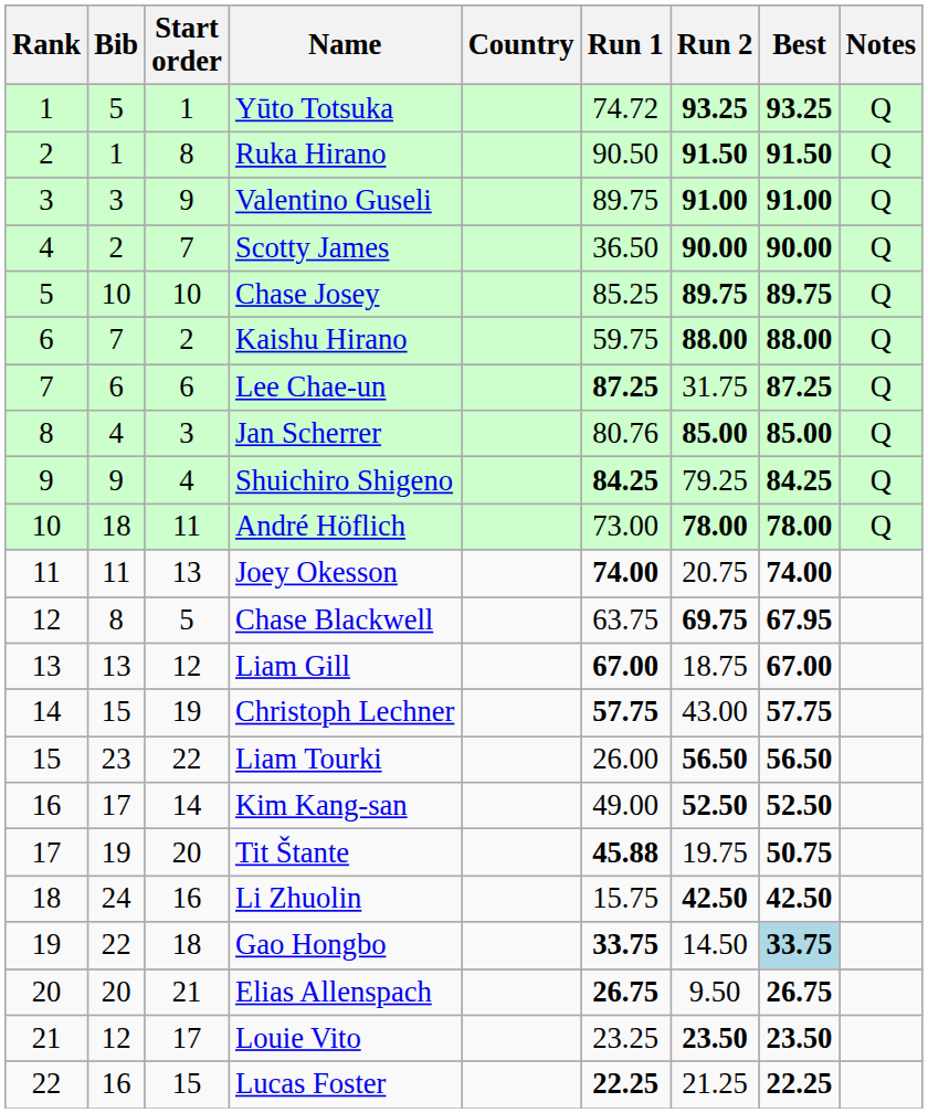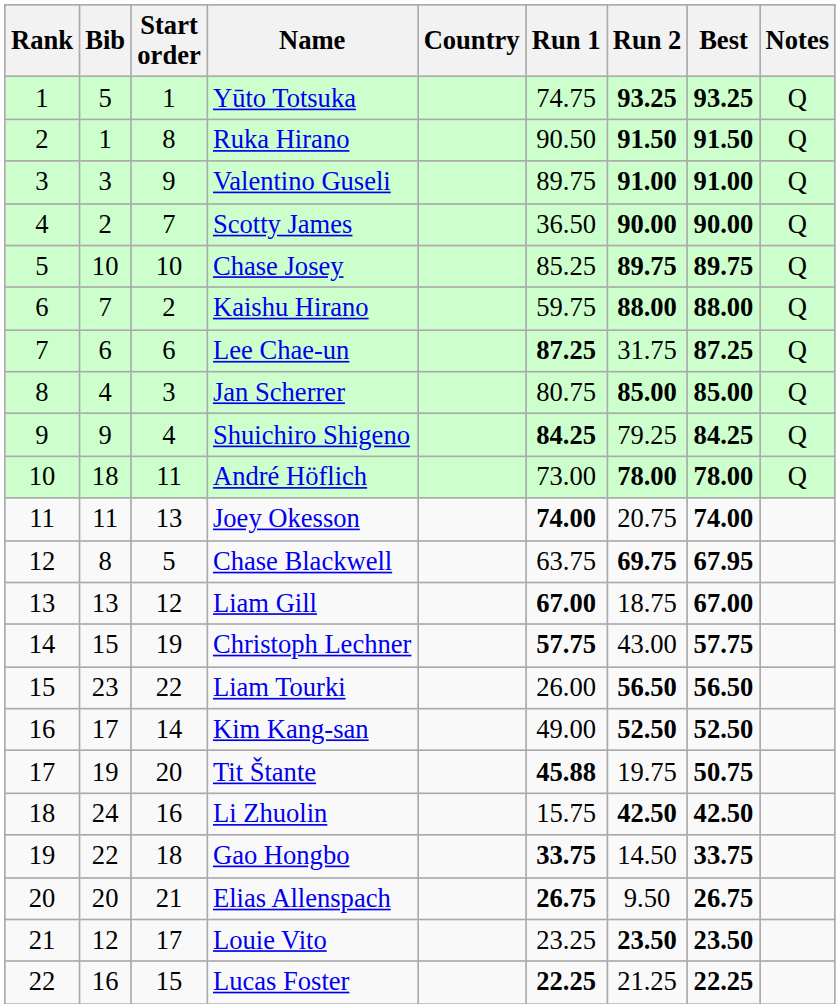Yūto Totsuka | Run 1: 74.72 -> 74.75
Jan Scherrer | Run 1: 80.76 -> 80.75
Gao Hongbo | Best: lightblue background -> no background
